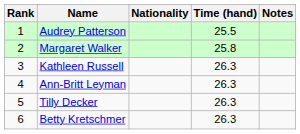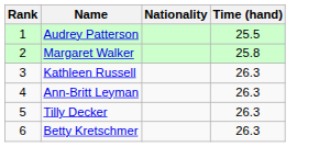- column: Notes
